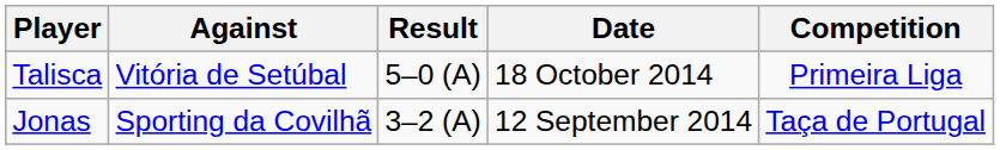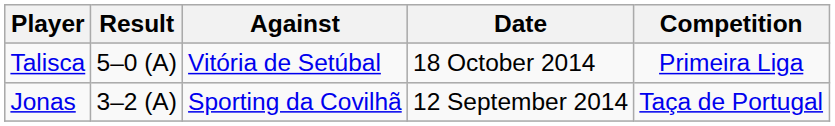columns swapped: Against <-> Result
